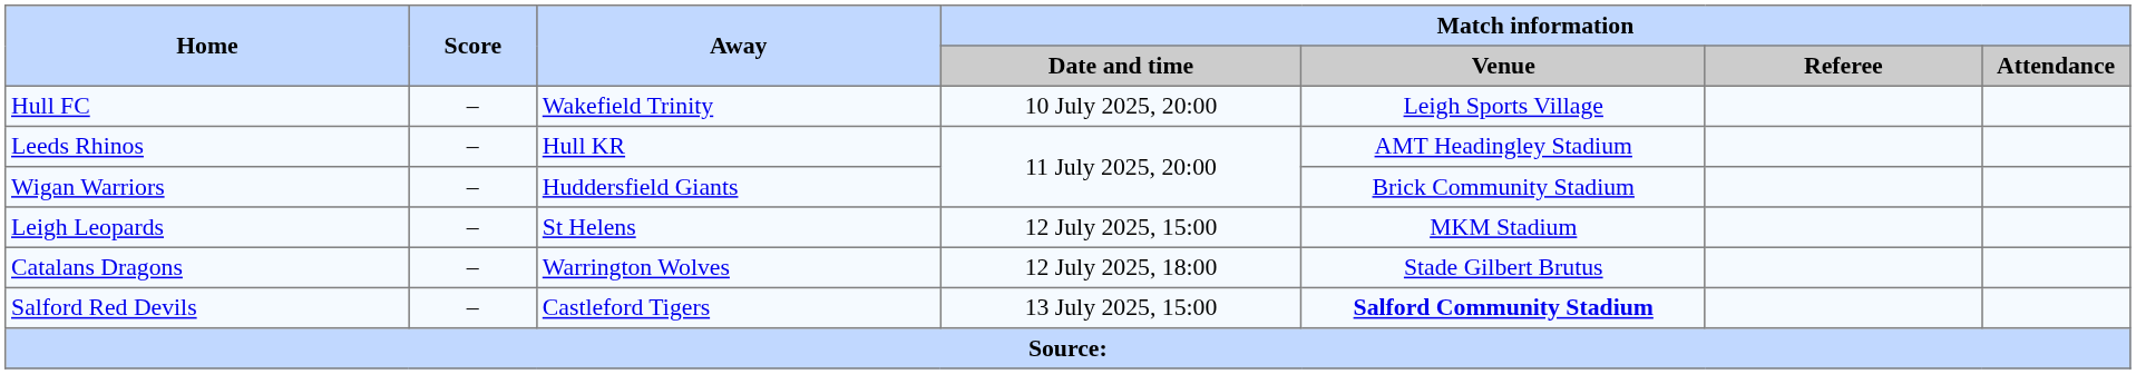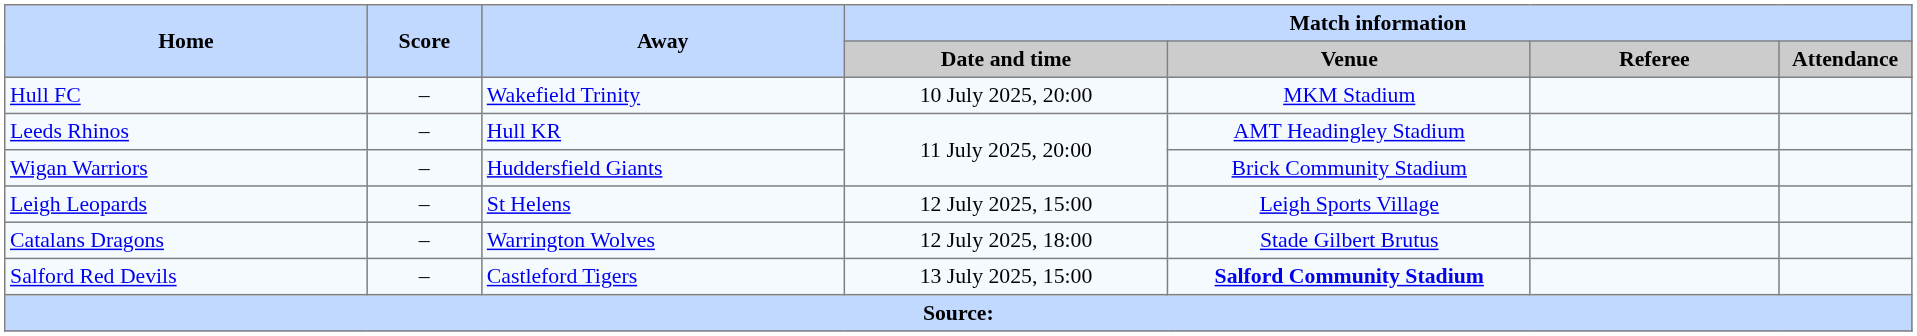Hull FC | Match information / Venue: Leigh Sports Village -> MKM Stadium
Leigh Leopards | Match information / Venue: MKM Stadium -> Leigh Sports Village
